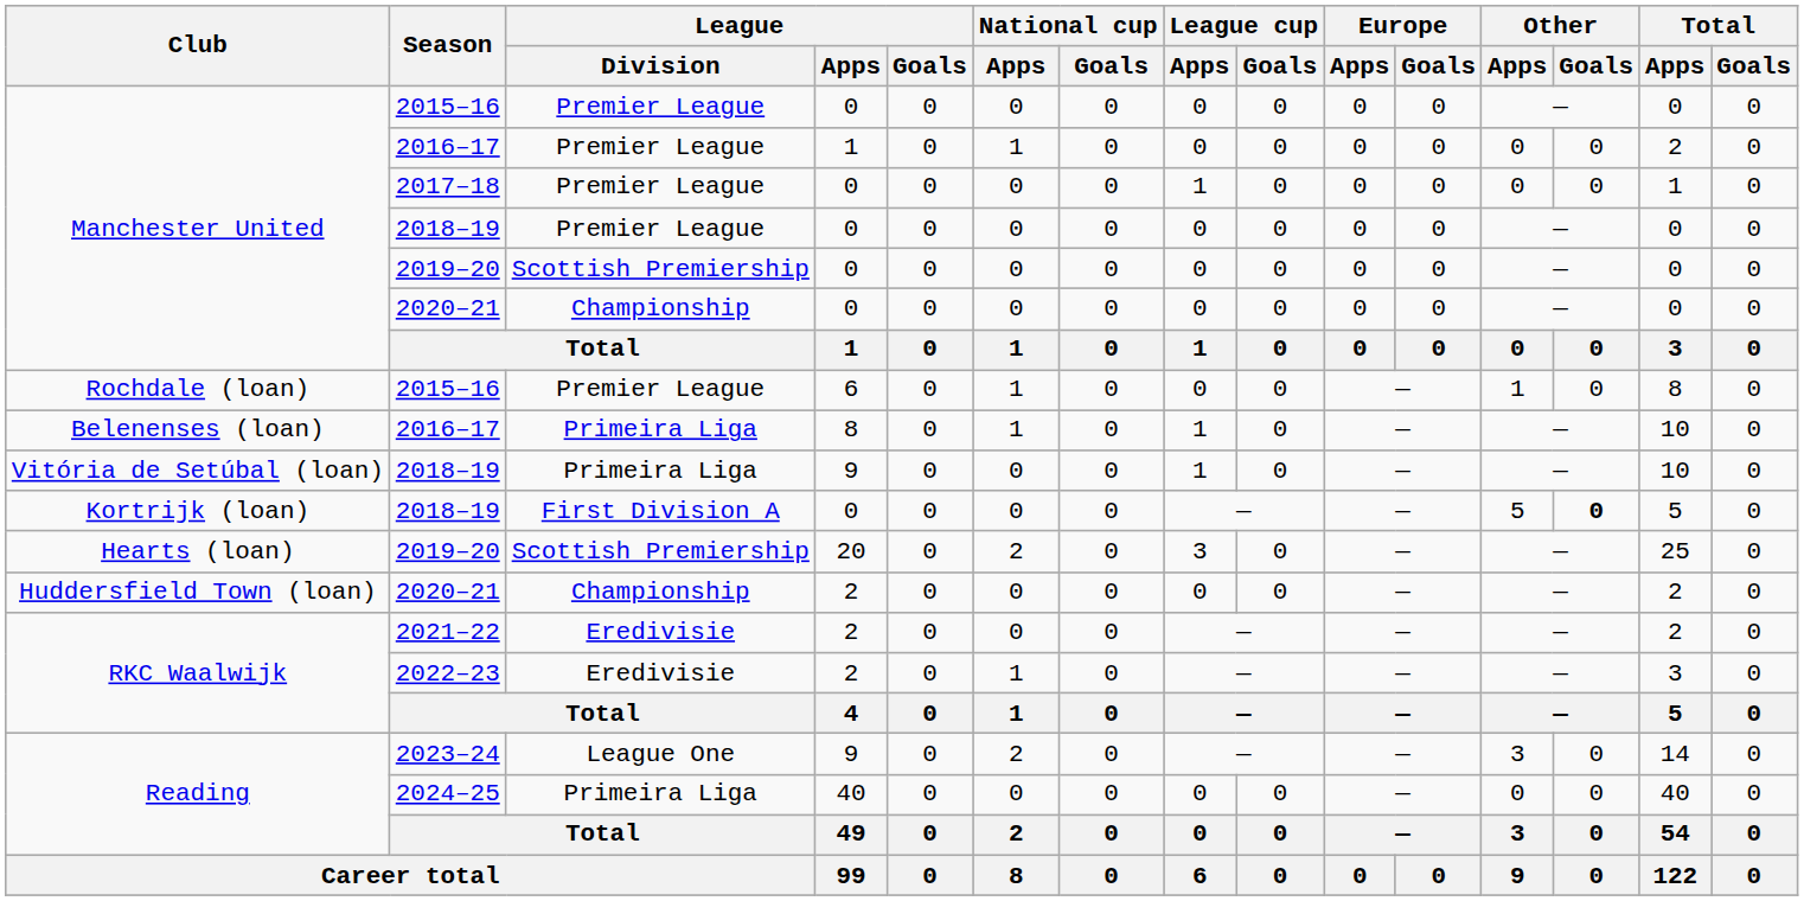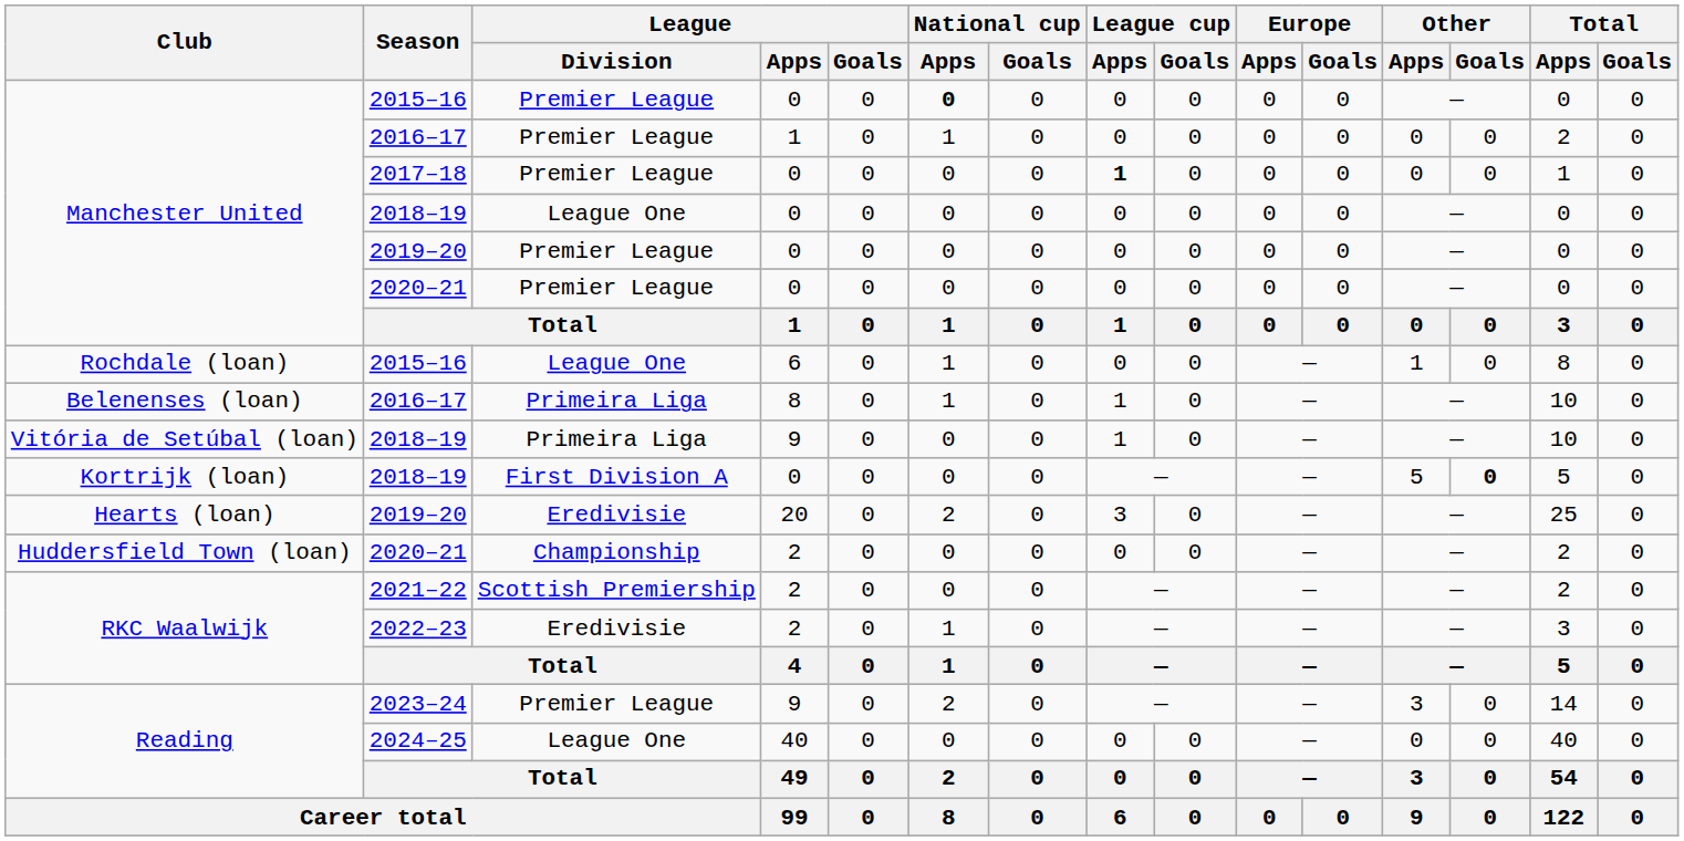Manchester United / 2015–16 | National cup / Apps: normal -> bold
2017–18 | League cup / Apps: normal -> bold
Manchester United / 2018–19 | League / Division: Premier League -> League One
Manchester United / 2019–20 | League / Division: Scottish Premiership -> Premier League
Manchester United / 2020–21 | League / Division: Championship -> Premier League
Rochdale (loan) / 2015–16 | League / Division: Premier League -> League One
Hearts (loan) / 2019–20 | League / Division: Scottish Premiership -> Eredivisie
2021–22 | League / Division: Eredivisie -> Scottish Premiership
2023–24 | League / Division: League One -> Premier League
2024–25 | League / Division: Primeira Liga -> League One
